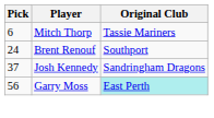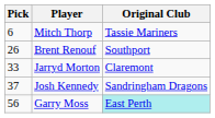Brent Renouf | Pick: 24 -> 26
+ row: 33 | Jarryd Morton | Claremont
